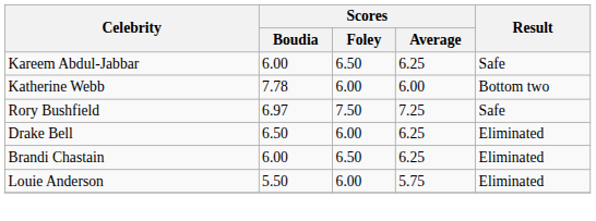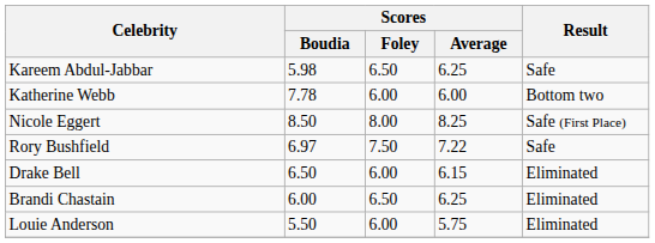Kareem Abdul-Jabbar | Scores / Boudia: 6.00 -> 5.98
+ row: Nicole Eggert | 8.50 | 8.00 | 8.25 | Safe (First Place)
Rory Bushfield | Scores / Average: 7.25 -> 7.22
Drake Bell | Scores / Average: 6.25 -> 6.15
